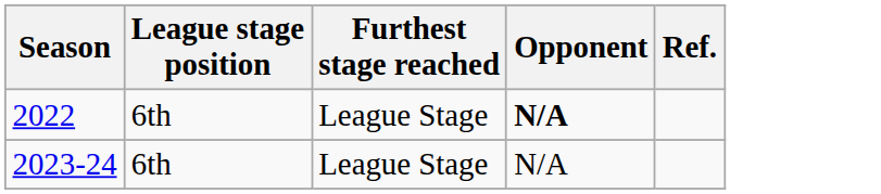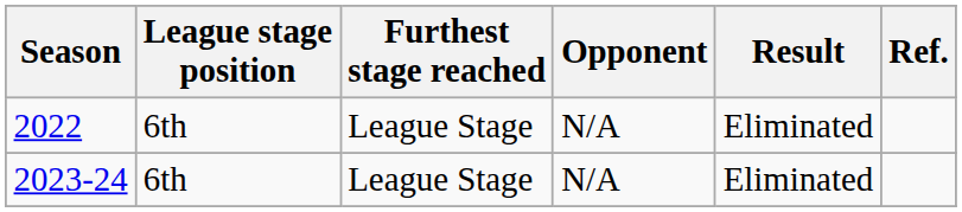+ column: Result | Eliminated | Eliminated
2022 | Opponent: bold -> normal
